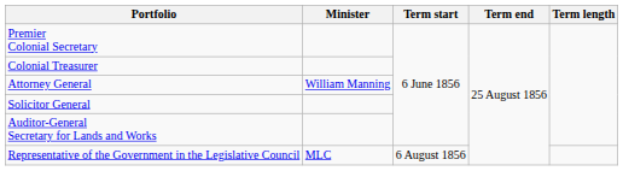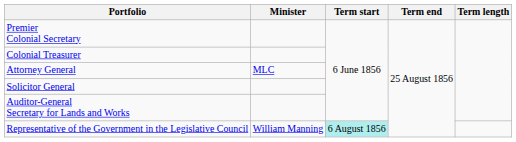Attorney General | Minister: William Manning -> MLC
Representative of the Government in the Legislative Council | Minister: MLC -> William Manning
Representative of the Government in the Legislative Council | Term start: no background -> paleturquoise background
